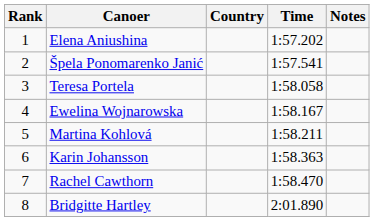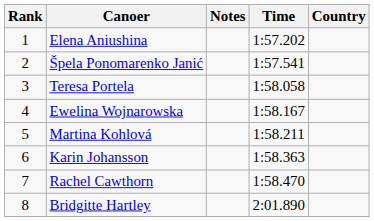columns swapped: Country <-> Notes
